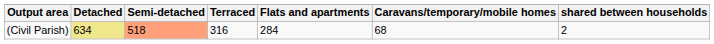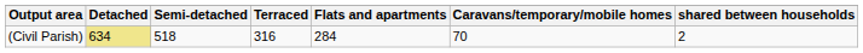(Civil Parish) | Semi-detached: lightsalmon background -> no background
(Civil Parish) | Caravans/temporary/mobile homes: 68 -> 70
